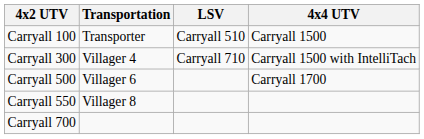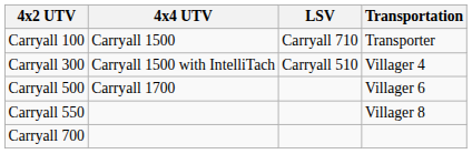columns swapped: 4x4 UTV <-> Transportation
Carryall 100 | LSV: Carryall 510 -> Carryall 710
Carryall 300 | LSV: Carryall 710 -> Carryall 510
